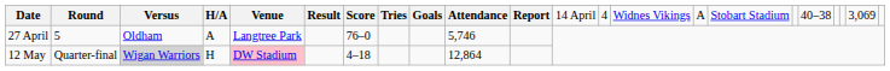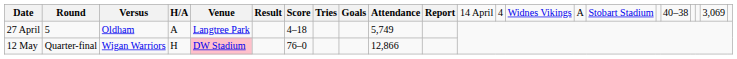27 April | column 7: 76–0 -> 4–18
27 April | column 10: 5,746 -> 5,749
12 May | column 3: lightgrey background -> no background
12 May | column 7: 4–18 -> 76–0
12 May | column 10: 12,864 -> 12,866
